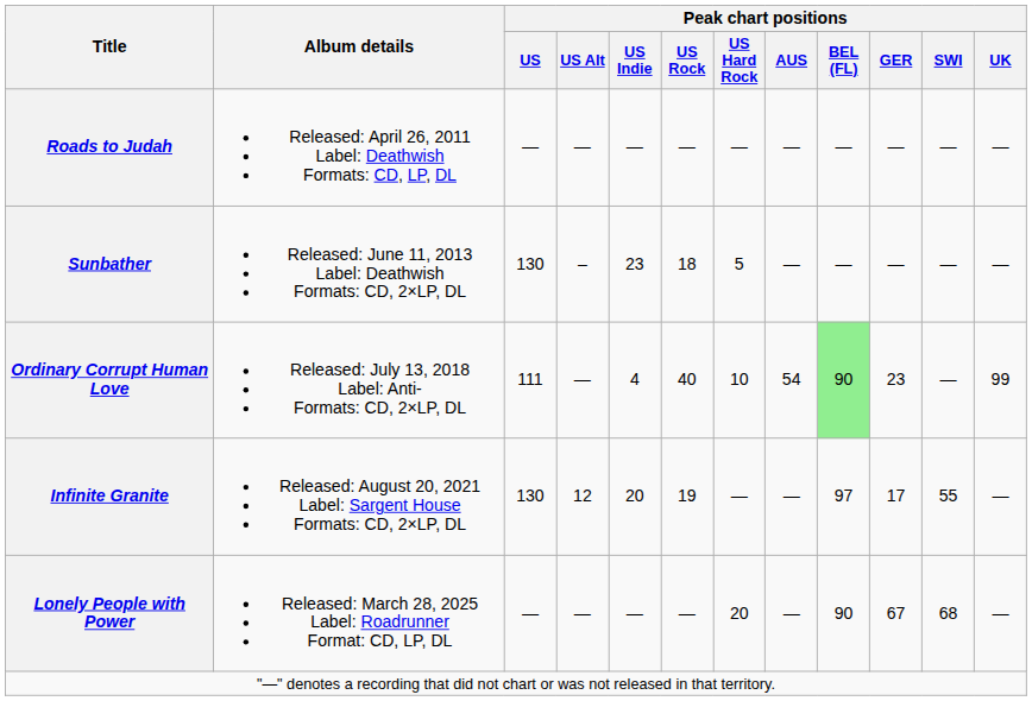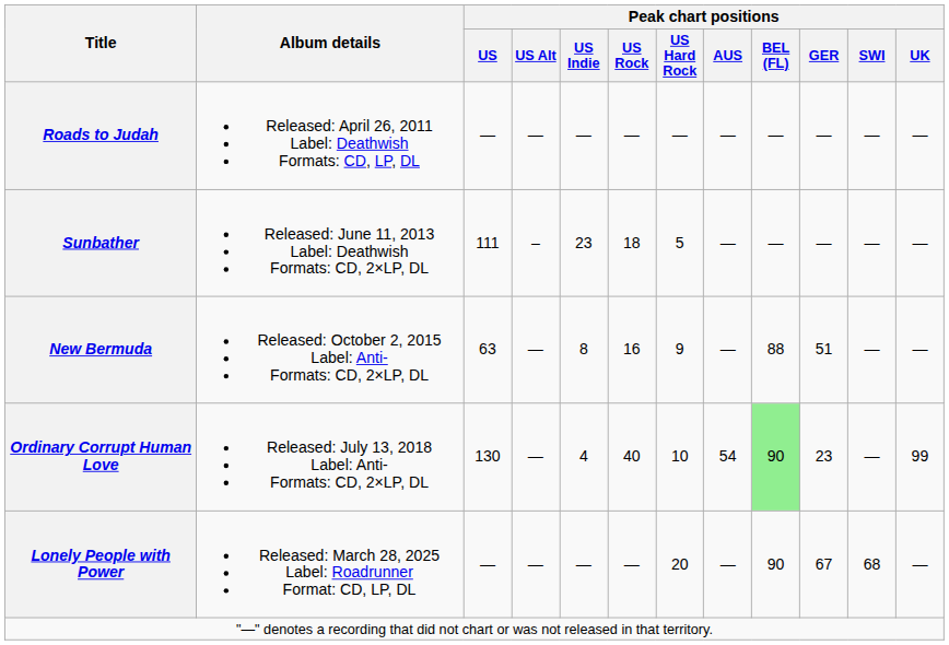Sunbather | Peak chart positions / US: 130 -> 111
+ row: New Bermuda | Released: October 2, 2015 Label: Anti- Formats: CD, 2×LP, DL | 63 | — | 8 | 16 | 9 | — | 88 | 51 | — | —
Ordinary Corrupt Human Love | Peak chart positions / US: 111 -> 130
- row: Infinite Granite | Released: August 20, 2021 Label: Sargent House Formats: CD, 2×LP, DL | 130 | 12 | 20 | 19 | — | — | 97 | 17 | 55 | —
